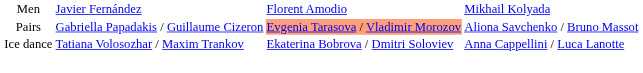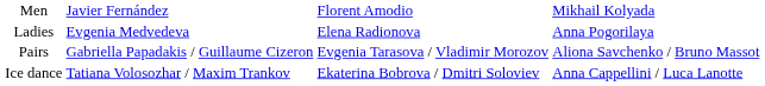+ row: Ladies | Evgenia Medvedeva | Elena Radionova | Anna Pogorilaya
Pairs | column 3: lightsalmon background -> no background
